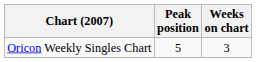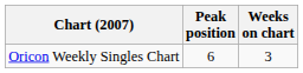Oricon Weekly Singles Chart | Peak position: 5 -> 6
